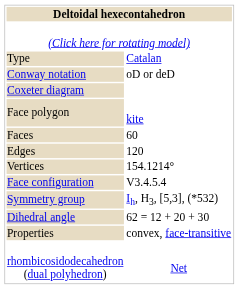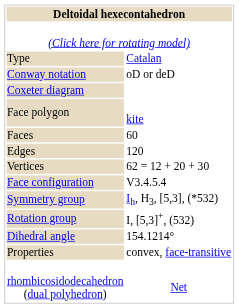Vertices | column 2: 154.1214° -> 62 = 12 + 20 + 30
+ row: Rotation group | I, [5,3]+, (532)
Dihedral angle | column 2: 62 = 12 + 20 + 30 -> 154.1214°
